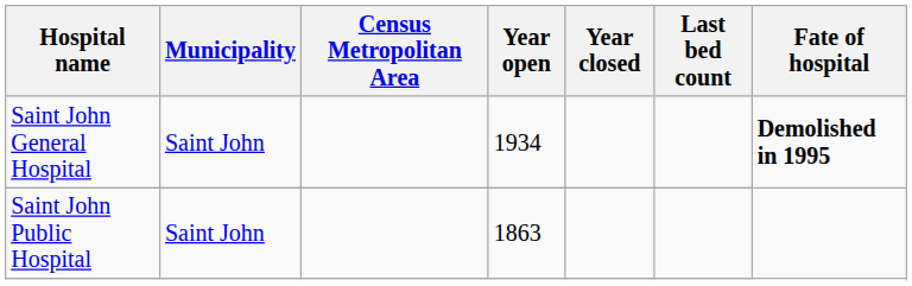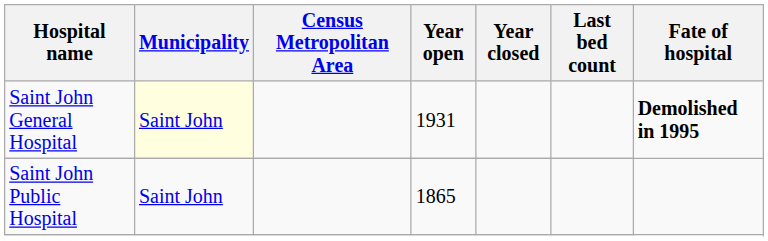Saint John General Hospital | Municipality: no background -> lightyellow background
Saint John General Hospital | Year open: 1934 -> 1931
Saint John Public Hospital | Year open: 1863 -> 1865
